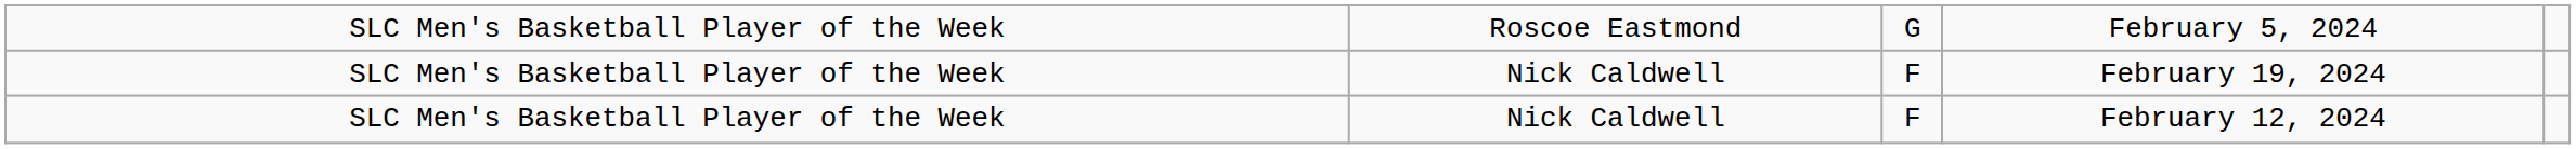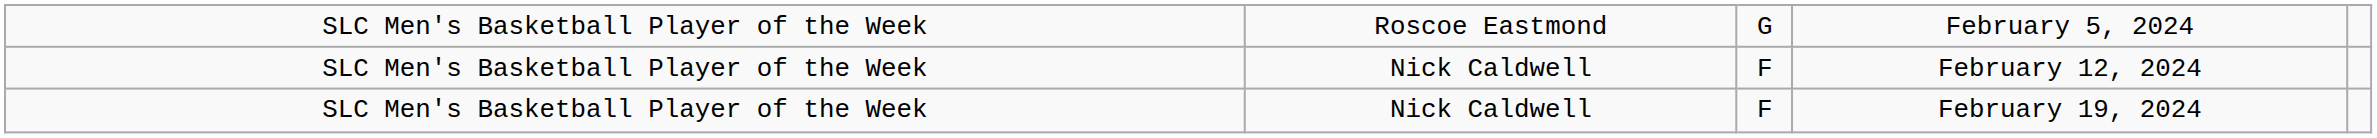rows swapped: February 12, 2024 <-> February 19, 2024
